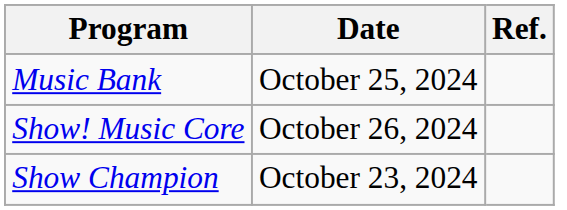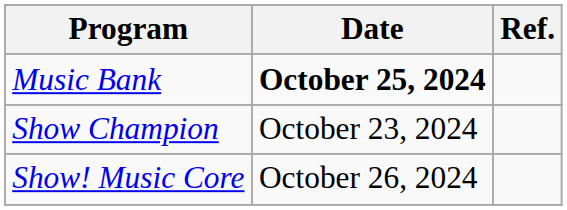Music Bank | Date: normal -> bold
rows swapped: Show Champion <-> Show! Music Core
